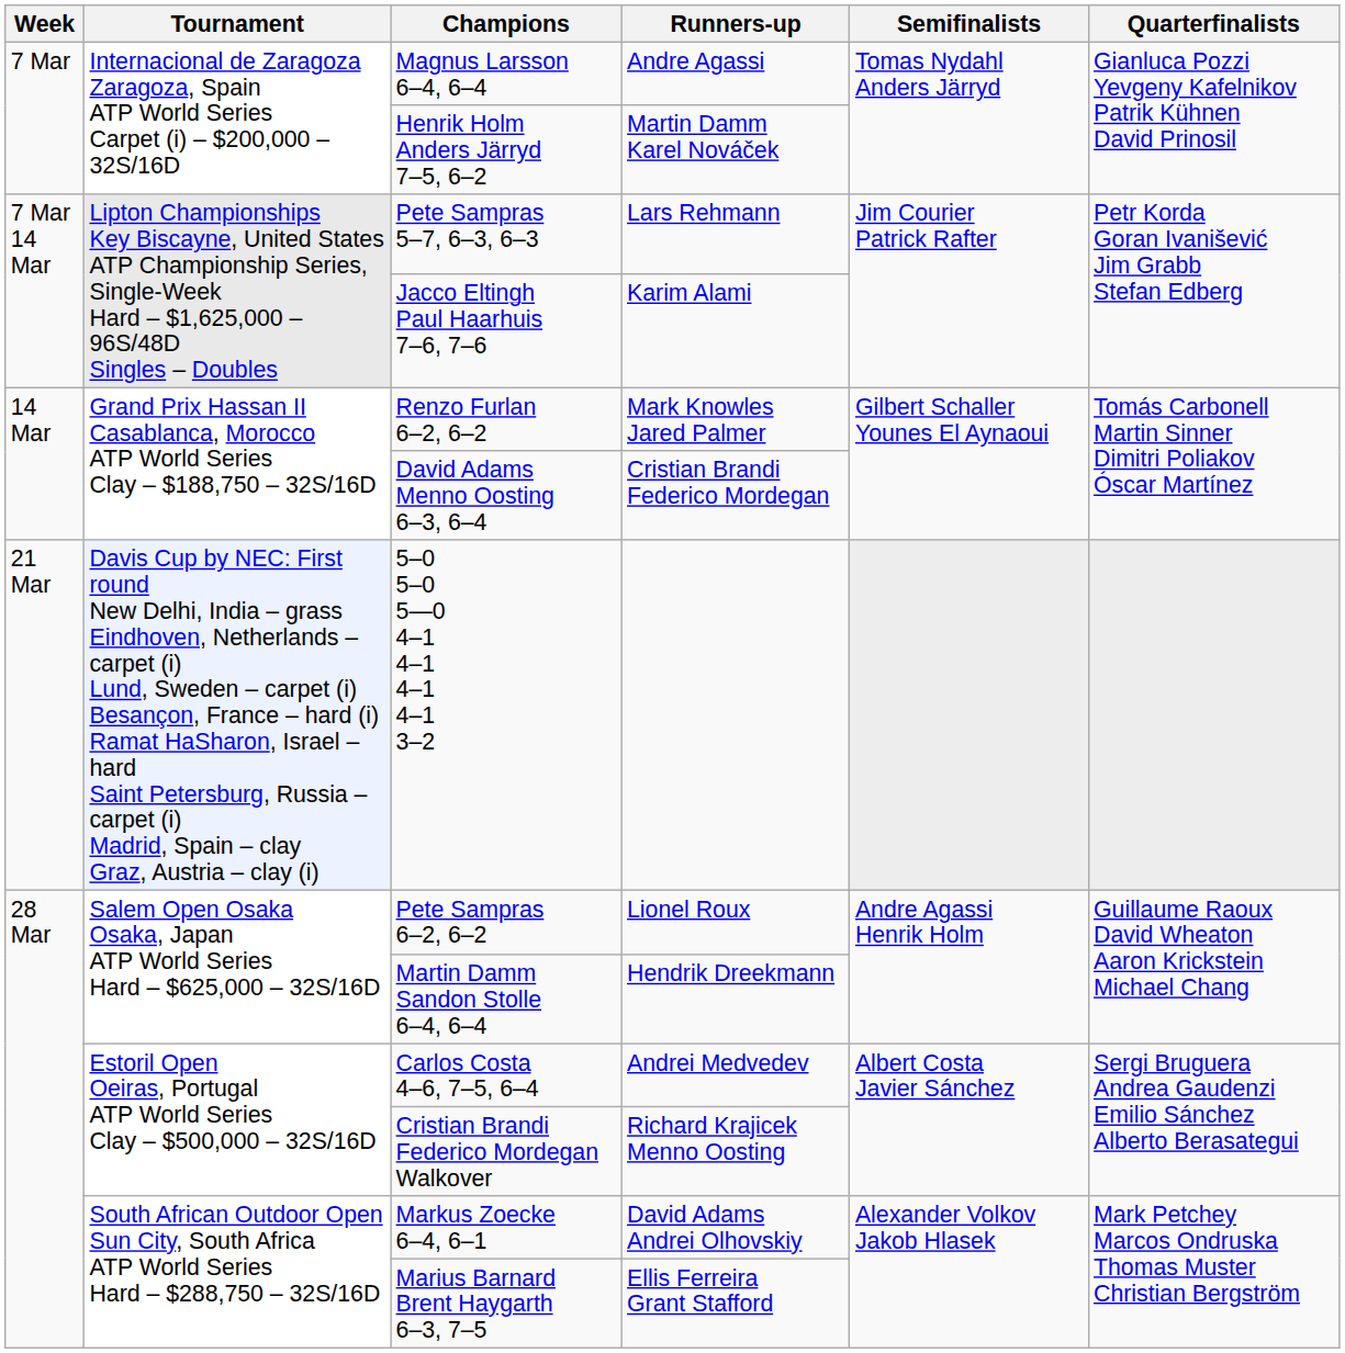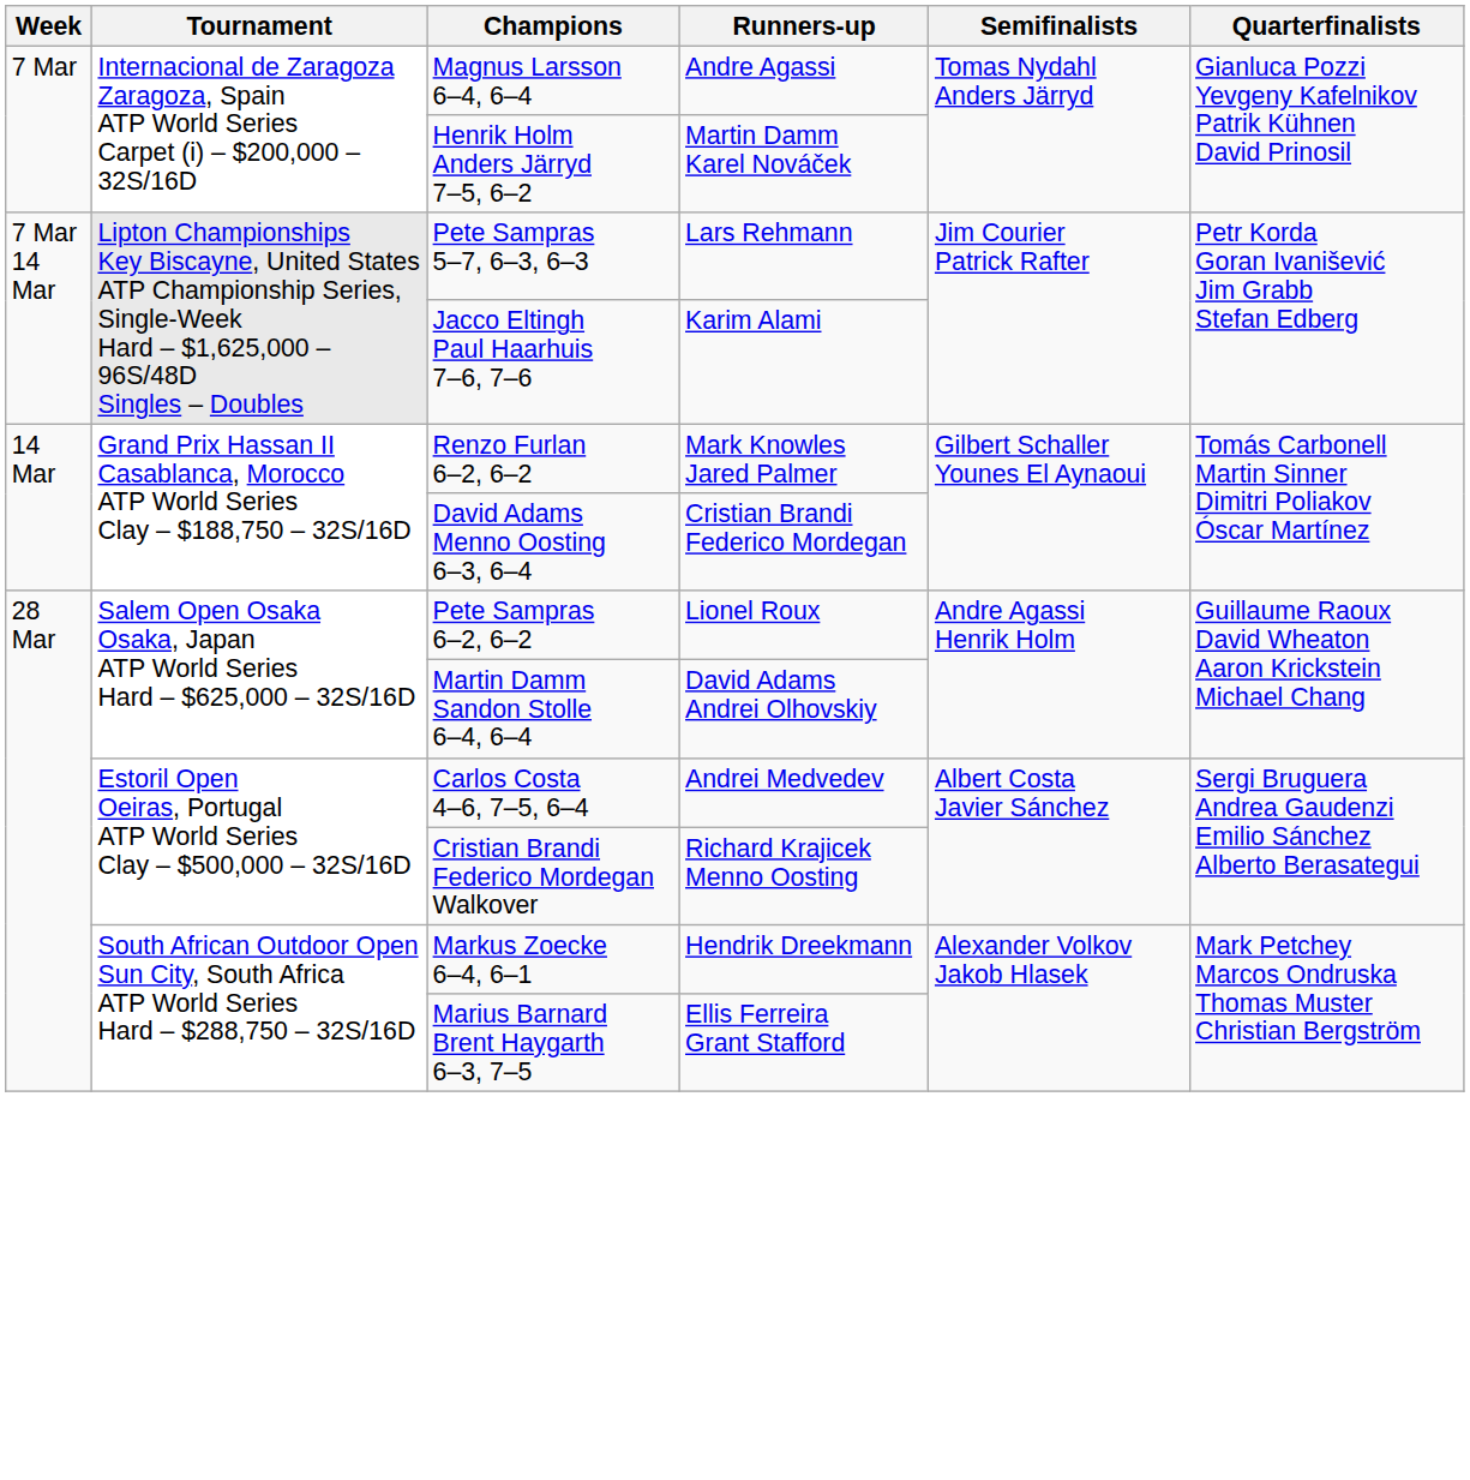- row: 21 Mar | Davis Cup by NEC: First round New Delhi, India – grass Eindhoven, Netherlands – carpet (i) Lund, Sweden – carpet (i) Besançon, France – hard (i) Ramat HaSharon, Israel – hard Saint Petersburg, Russia – carpet (i) Madrid, Spain – clay Graz, Austria – clay (i) | 5–0 5–0 5—0 4–1 4–1 4–1 4–1 3–2
Martin Damm Sandon Stolle 6–4, 6–4 | Runners-up: Hendrik Dreekmann -> David Adams Andrei Olhovskiy
Markus Zoecke 6–4, 6–1 | Runners-up: David Adams Andrei Olhovskiy -> Hendrik Dreekmann
